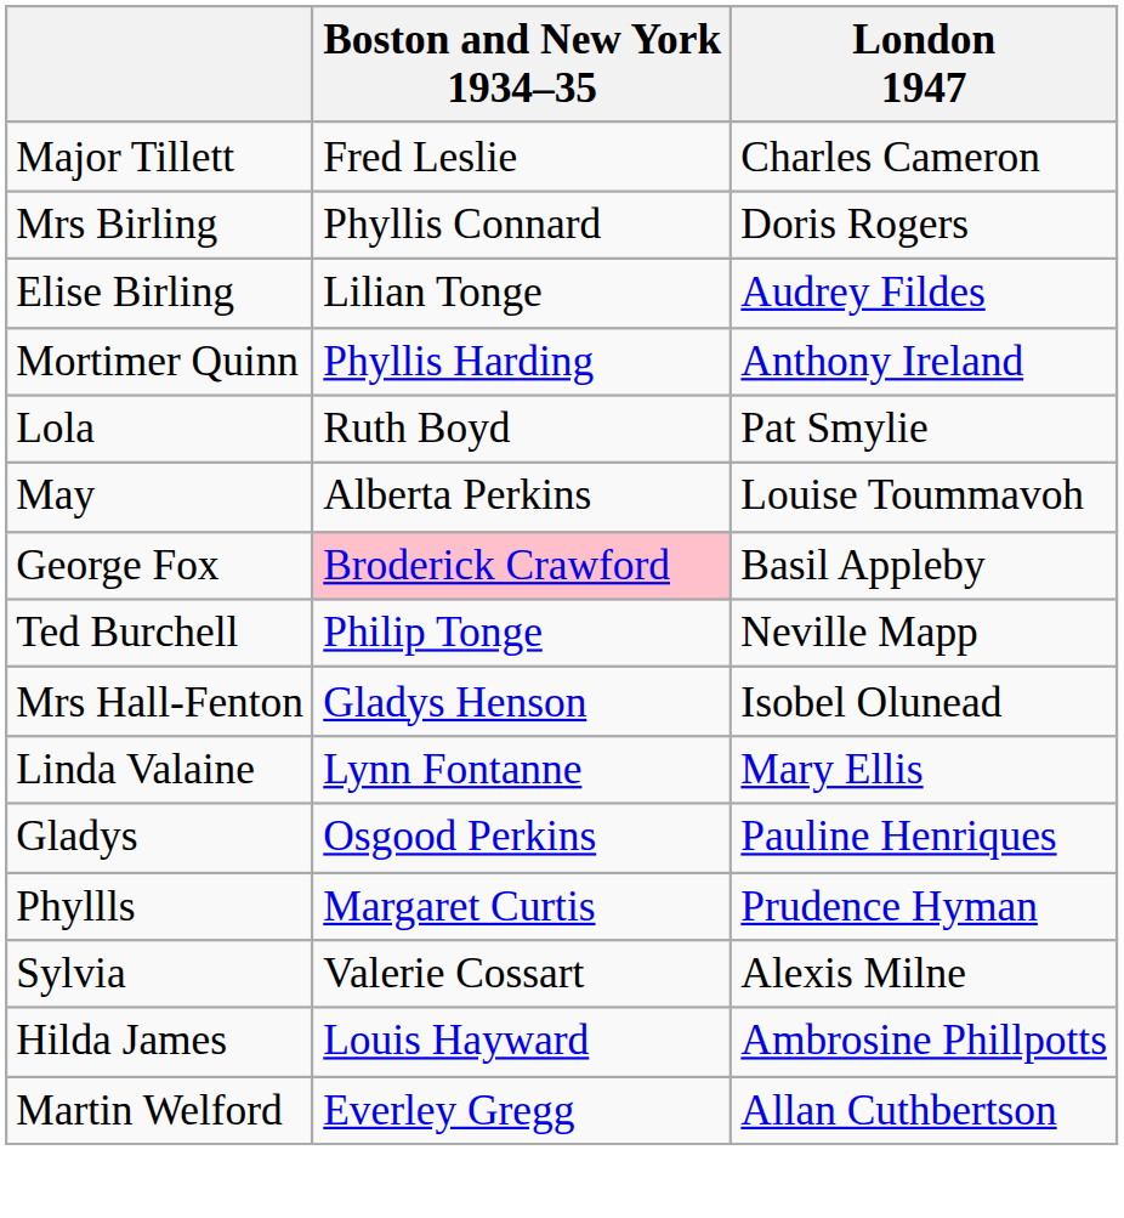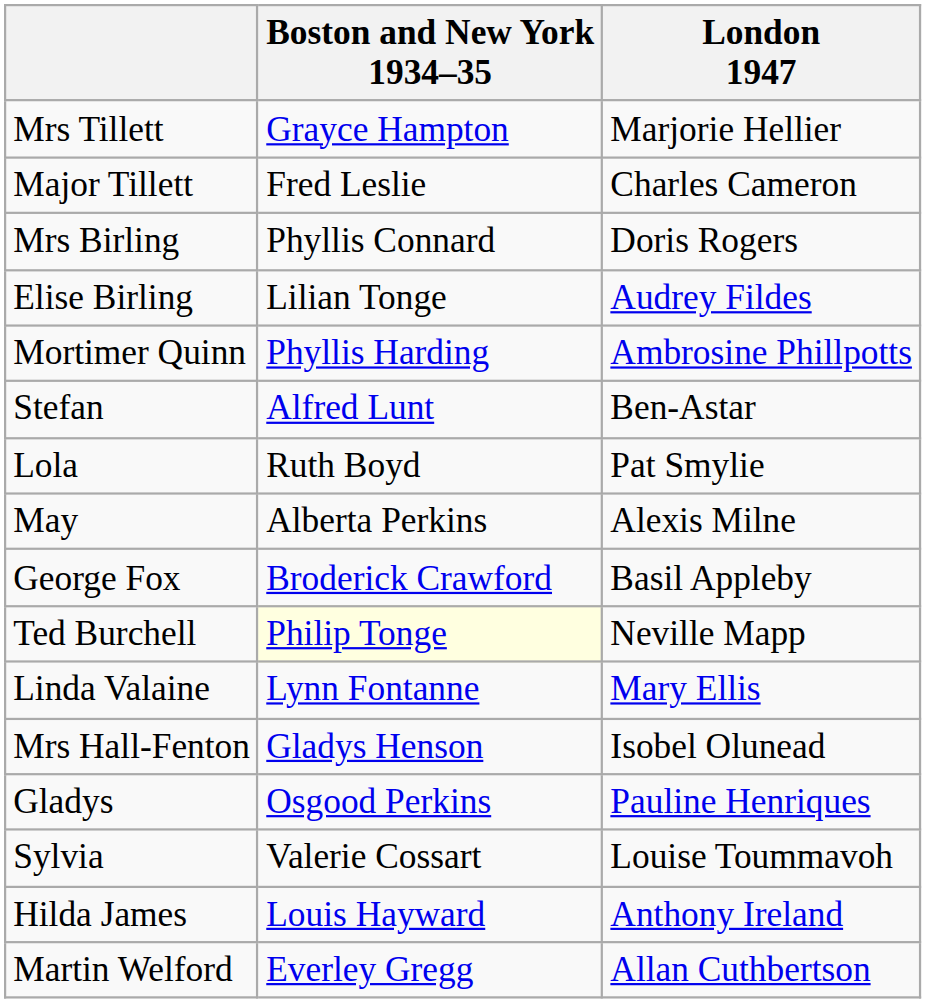+ row: Mrs Tillett | Grayce Hampton | Marjorie Hellier
Mortimer Quinn | London 1947: Anthony Ireland -> Ambrosine Phillpotts
+ row: Stefan | Alfred Lunt | Ben-Astar
May | London 1947: Louise Toummavoh -> Alexis Milne
George Fox | Boston and New York 1934–35: pink background -> no background
Ted Burchell | Boston and New York 1934–35: no background -> lightyellow background
rows swapped: Linda Valaine <-> Mrs Hall-Fenton
- row: Phyllls | Margaret Curtis | Prudence Hyman
Sylvia | London 1947: Alexis Milne -> Louise Toummavoh
Hilda James | London 1947: Ambrosine Phillpotts -> Anthony Ireland
